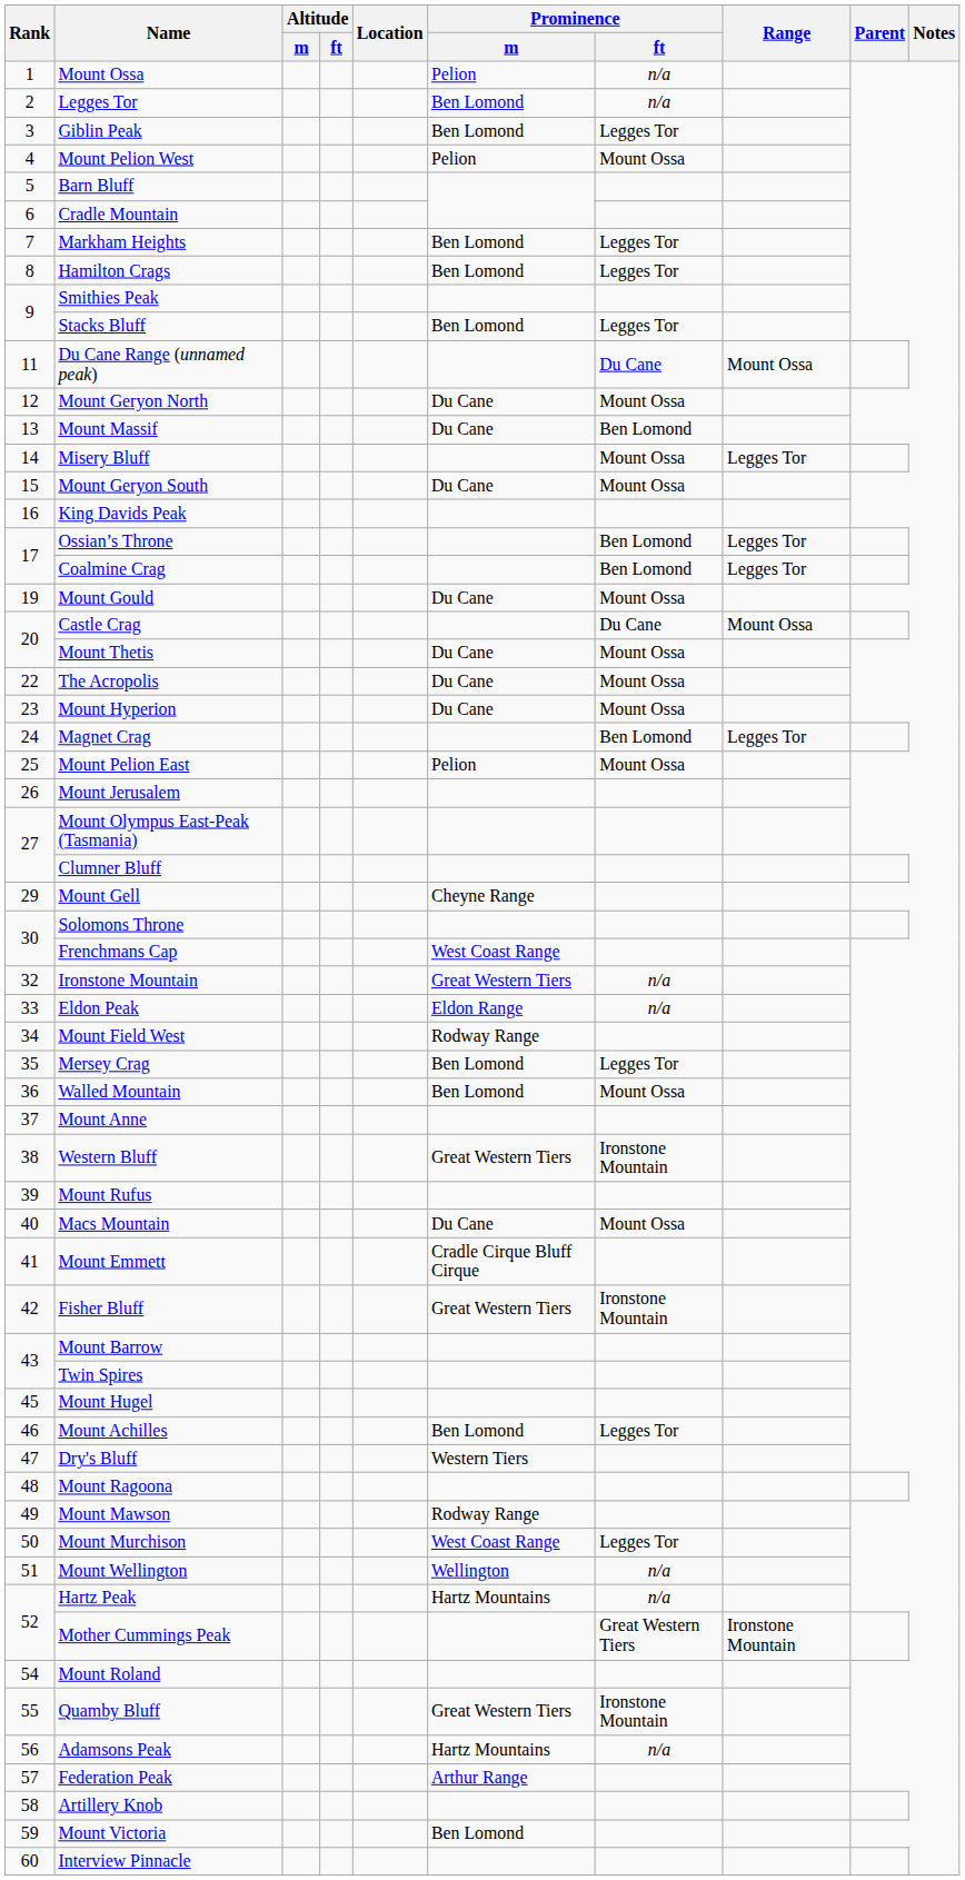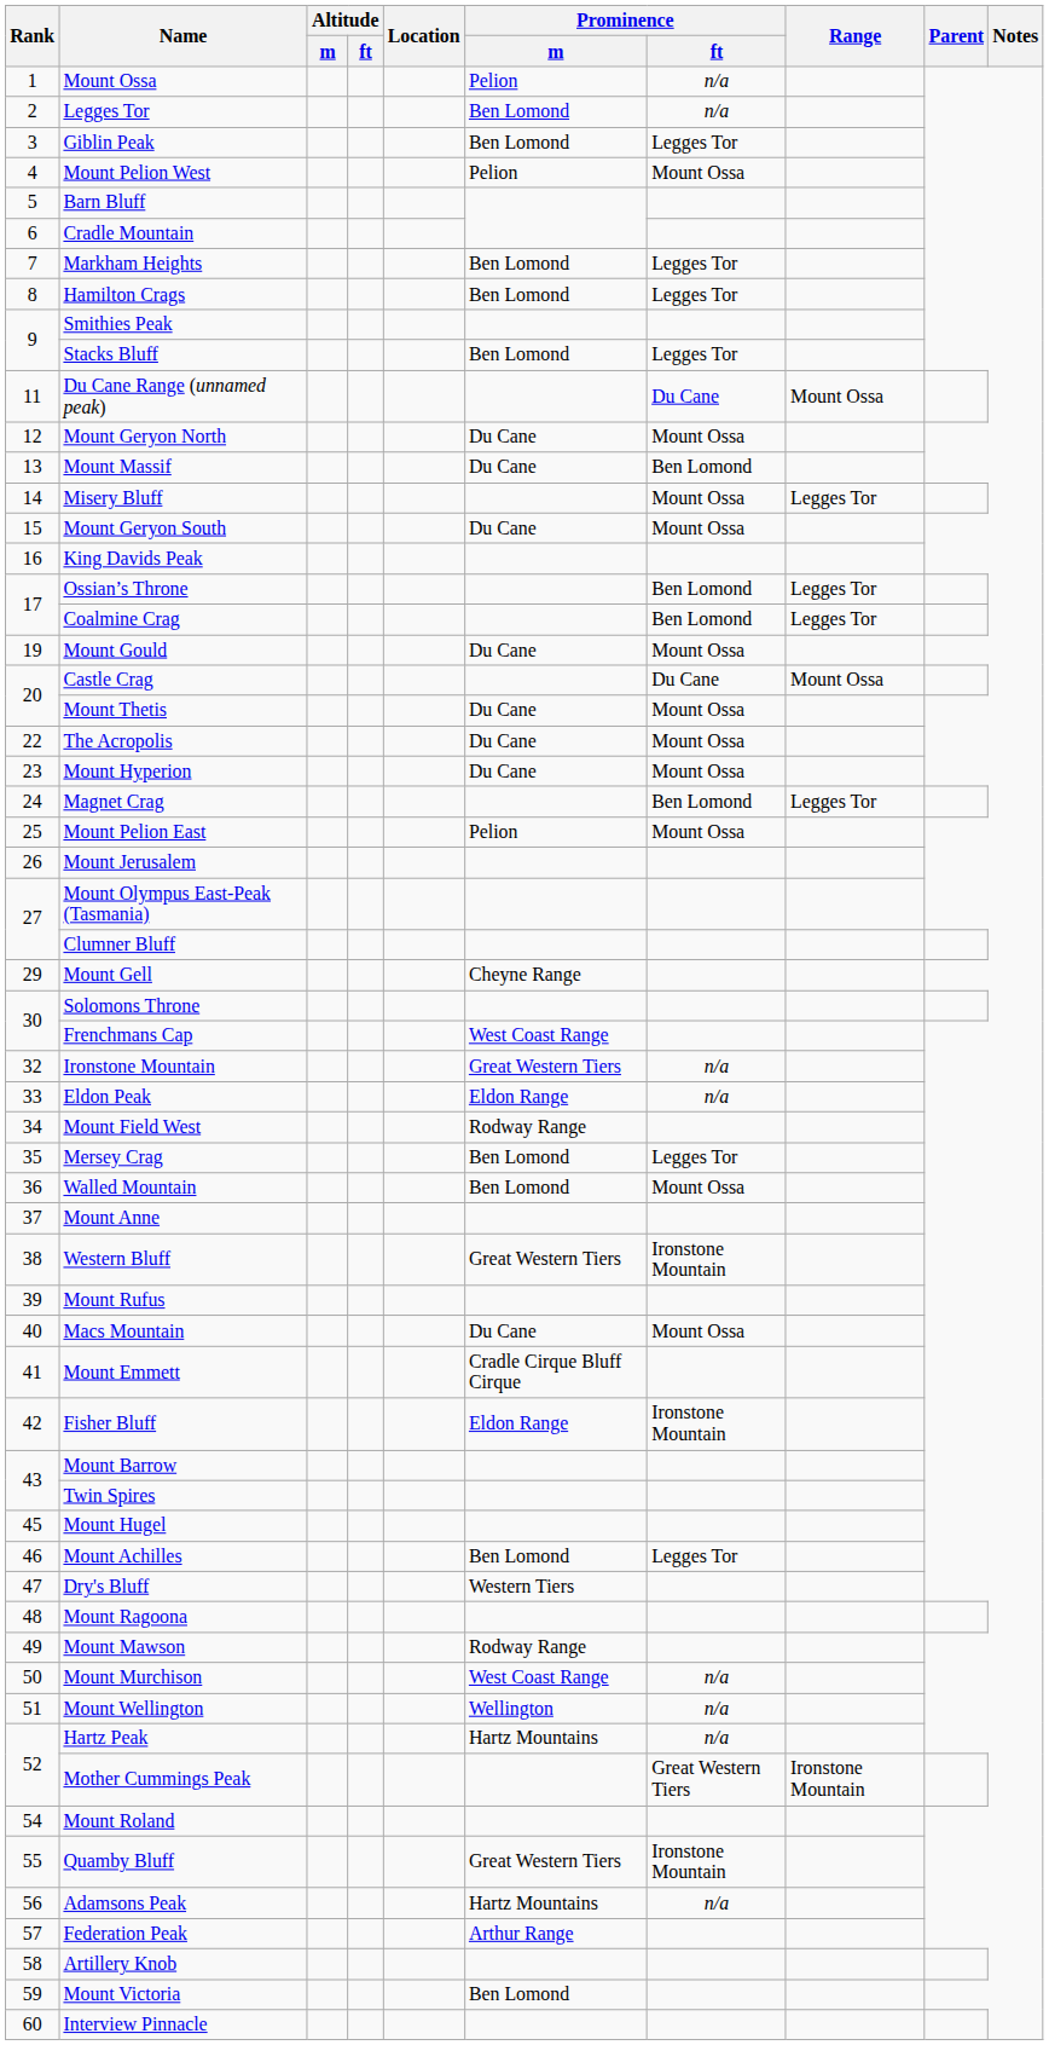Fisher Bluff | Prominence / m: Great Western Tiers -> Eldon Range
Mount Murchison | Prominence / ft: Legges Tor -> n/a
